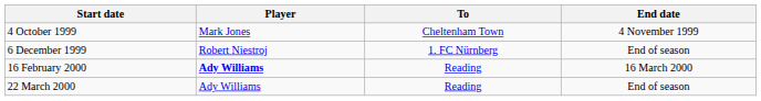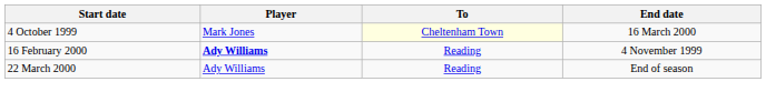4 October 1999 | To: no background -> lightyellow background
4 October 1999 | End date: 4 November 1999 -> 16 March 2000
- row: 6 December 1999 | Robert Niestroj | 1. FC Nürnberg | End of season
16 February 2000 | End date: 16 March 2000 -> 4 November 1999
